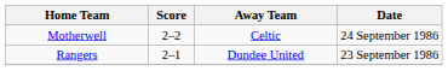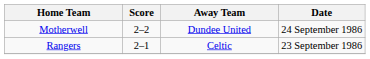Motherwell | Away Team: Celtic -> Dundee United
Rangers | Away Team: Dundee United -> Celtic
